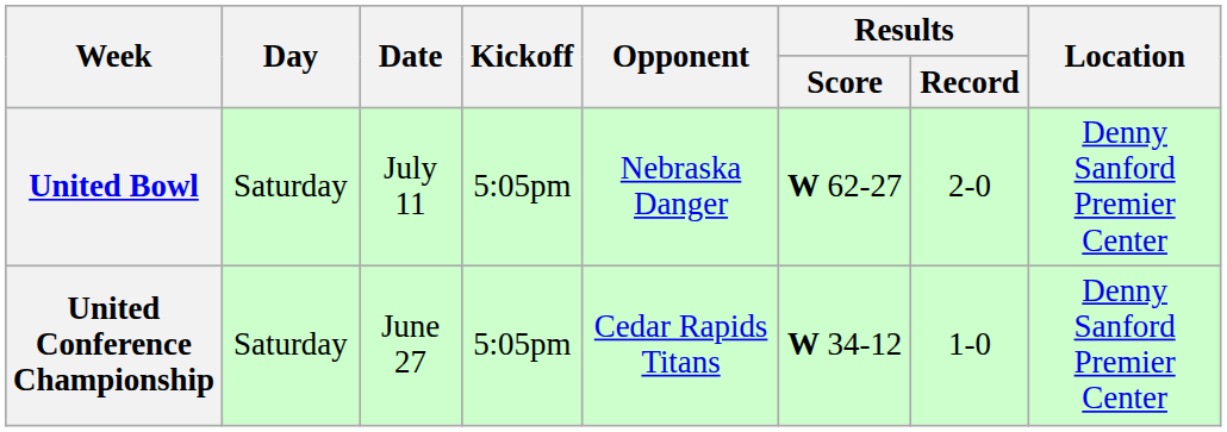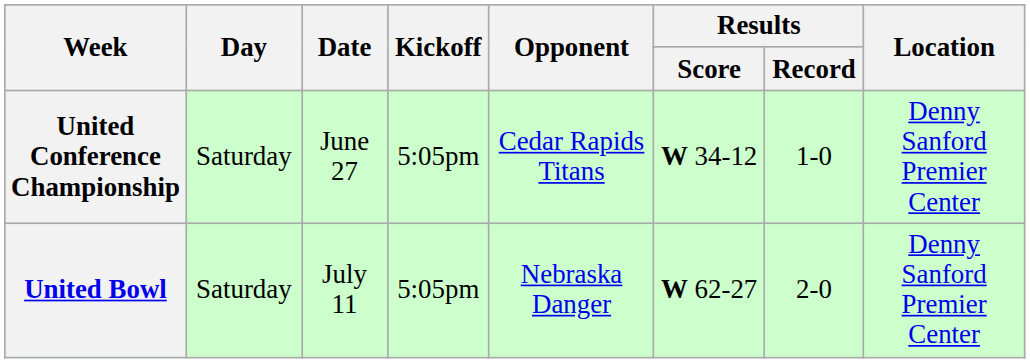rows swapped: United Conference Championship <-> United Bowl
